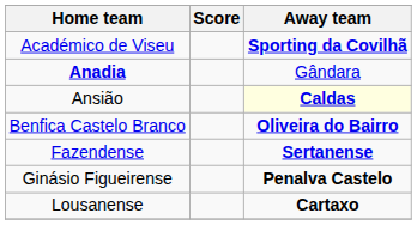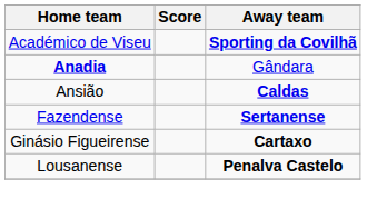Ansião | Away team: lightyellow background -> no background
- row: Benfica Castelo Branco | Oliveira do Bairro
Ginásio Figueirense | Away team: Penalva Castelo -> Cartaxo
Lousanense | Away team: Cartaxo -> Penalva Castelo
